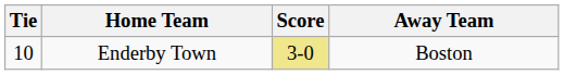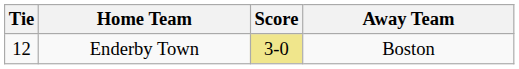Enderby Town | Tie: 10 -> 12
